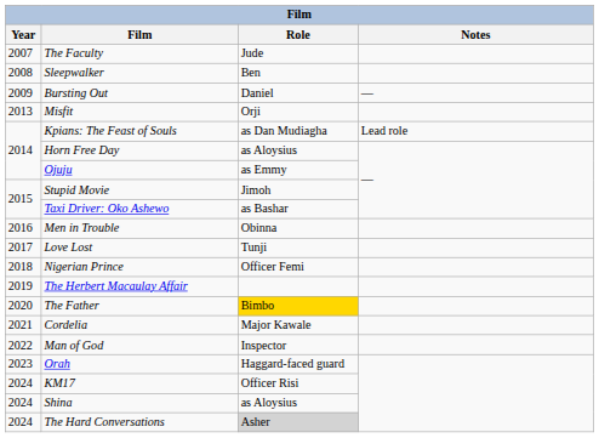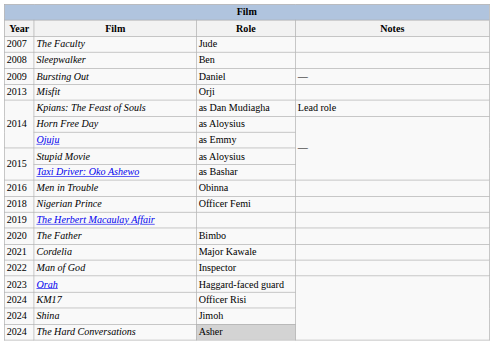Stupid Movie | Role: Jimoh -> as Aloysius
- row: 2017 | Love Lost | Tunji
The Father | Role: gold background -> no background
Shina | Role: as Aloysius -> Jimoh
